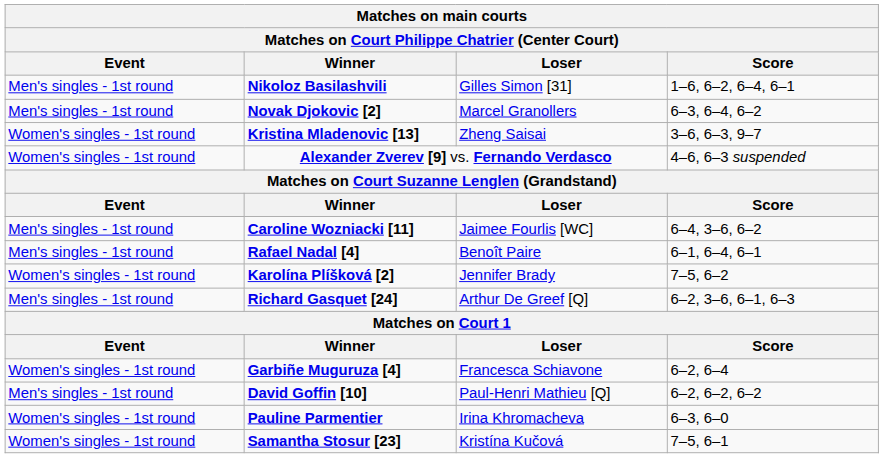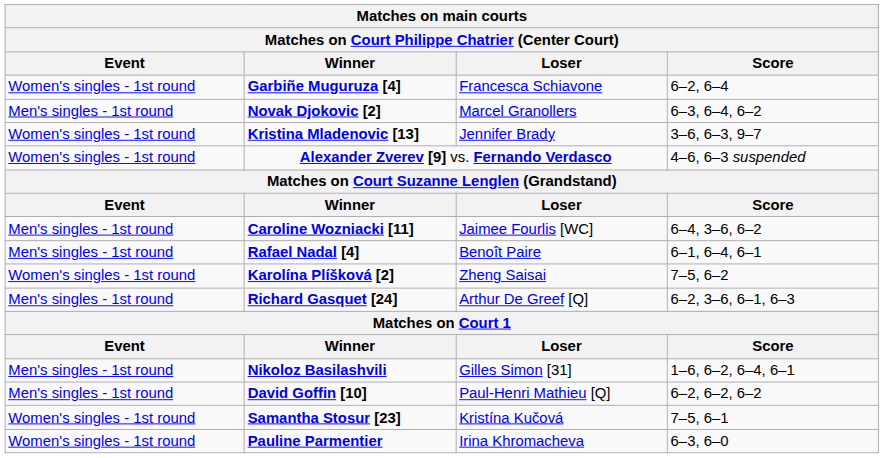rows swapped: Garbiñe Muguruza [4] <-> Nikoloz Basilashvili
Kristina Mladenovic [13] | Loser: Zheng Saisai -> Jennifer Brady
Karolína Plíšková [2] | Loser: Jennifer Brady -> Zheng Saisai
rows swapped: Samantha Stosur [23] <-> Pauline Parmentier
